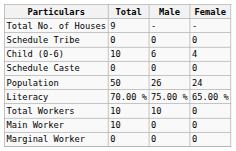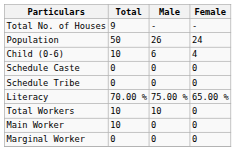rows swapped: Population <-> Schedule Tribe
